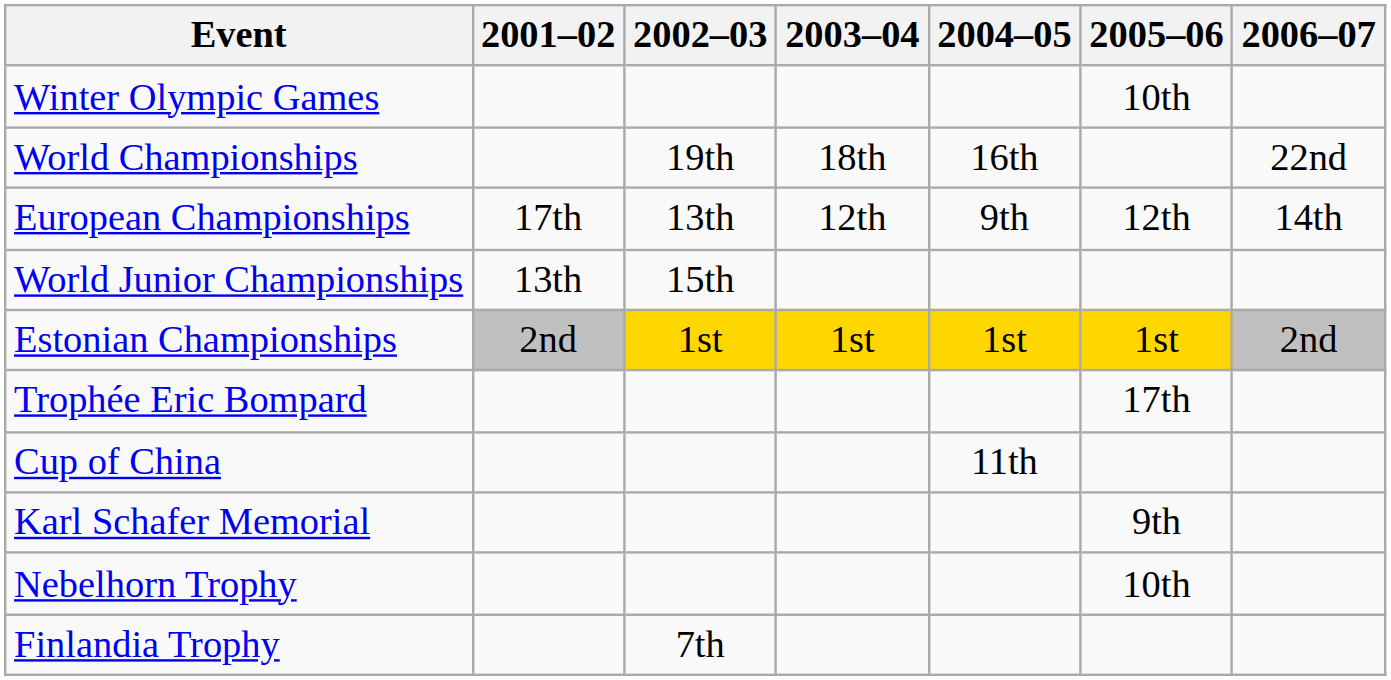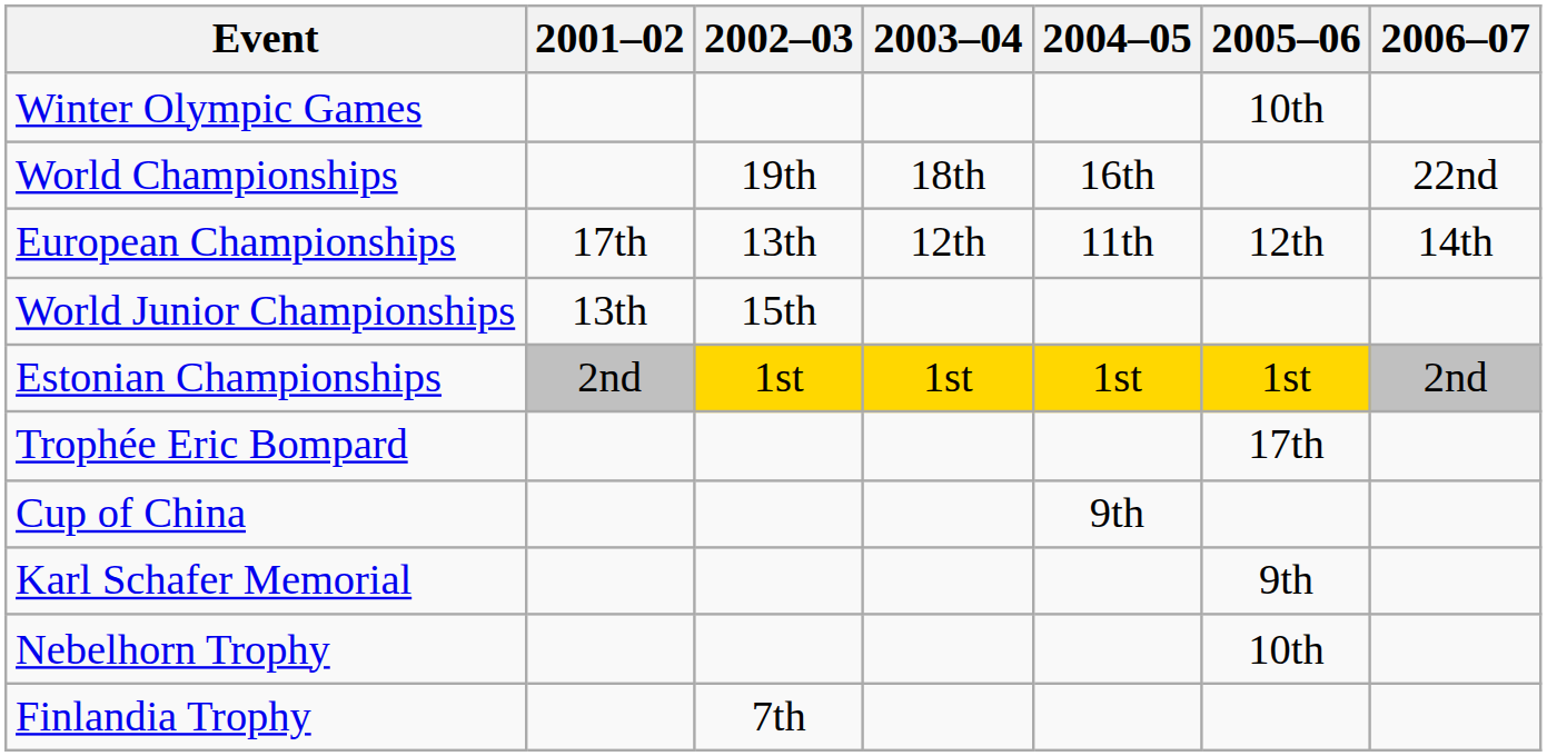European Championships | 2004–05: 9th -> 11th
Cup of China | 2004–05: 11th -> 9th
